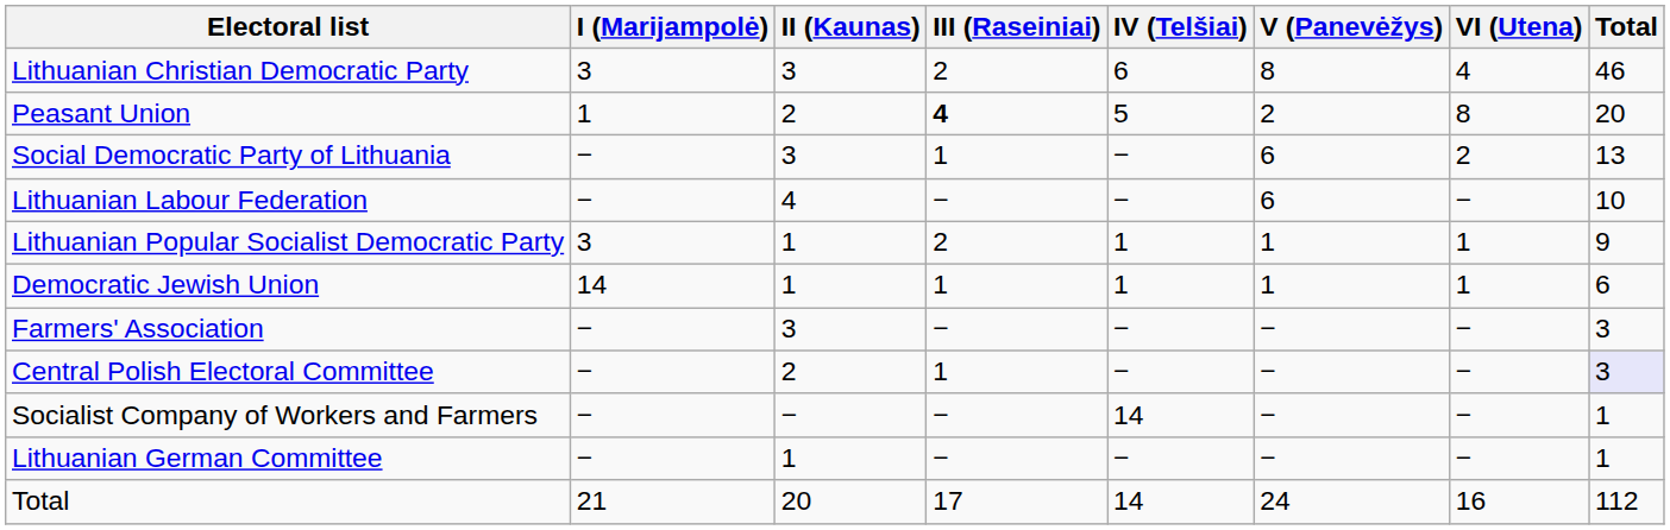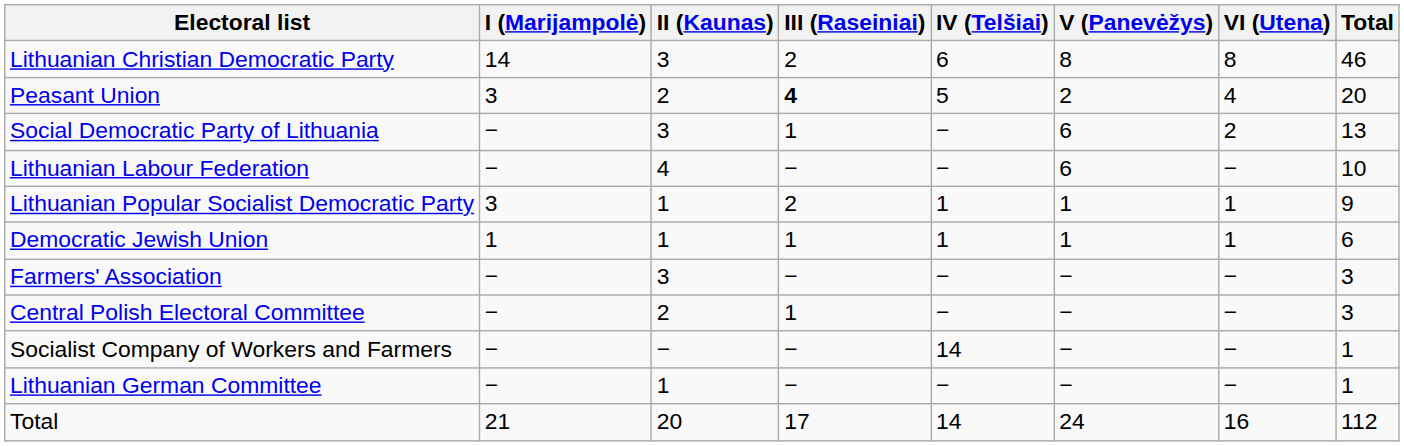Lithuanian Christian Democratic Party | I (Marijampolė): 3 -> 14
Lithuanian Christian Democratic Party | VI (Utena): 4 -> 8
Peasant Union | I (Marijampolė): 1 -> 3
Peasant Union | VI (Utena): 8 -> 4
Democratic Jewish Union | I (Marijampolė): 14 -> 1
Central Polish Electoral Committee | Total: lavender background -> no background
